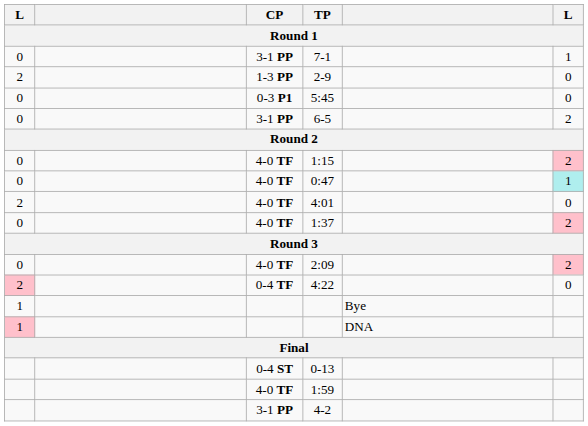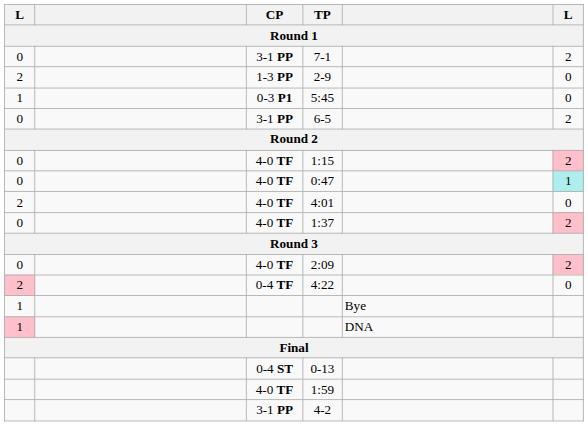7-1 | column 6: 1 -> 2
5:45 | column 1: 0 -> 1
